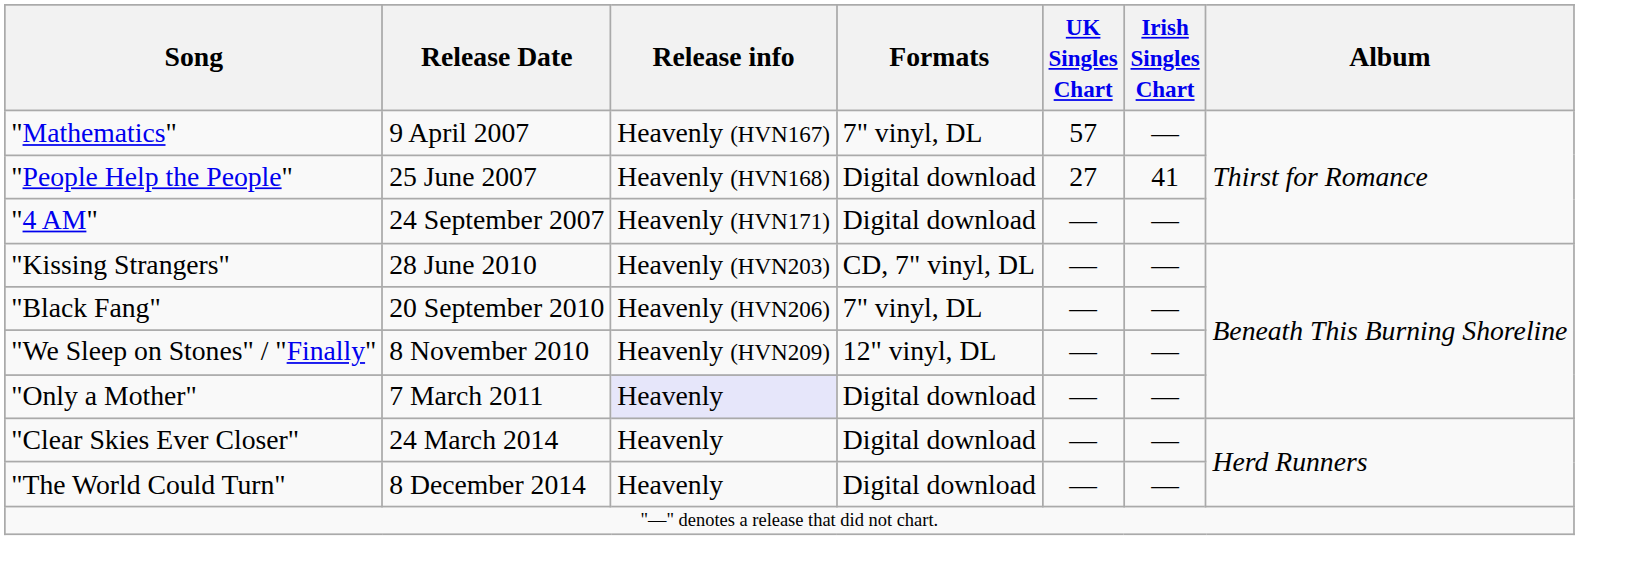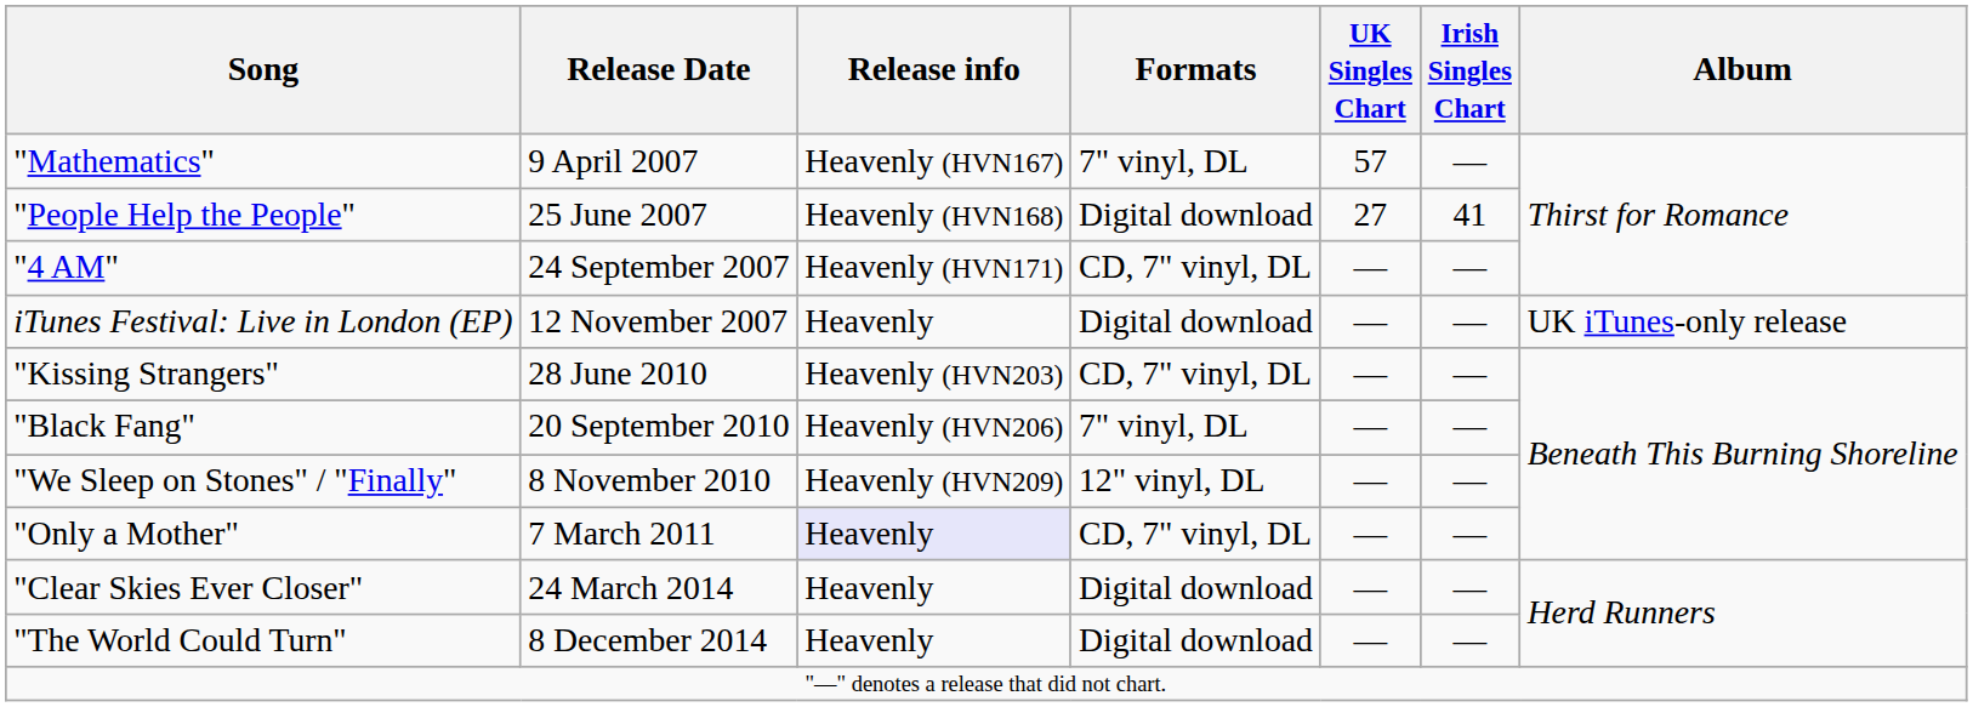"4 AM" | Formats: Digital download -> CD, 7" vinyl, DL
+ row: iTunes Festival: Live in London (EP) | 12 November 2007 | Heavenly | Digital download | — | — | UK iTunes-only release
"Only a Mother" | Formats: Digital download -> CD, 7" vinyl, DL
